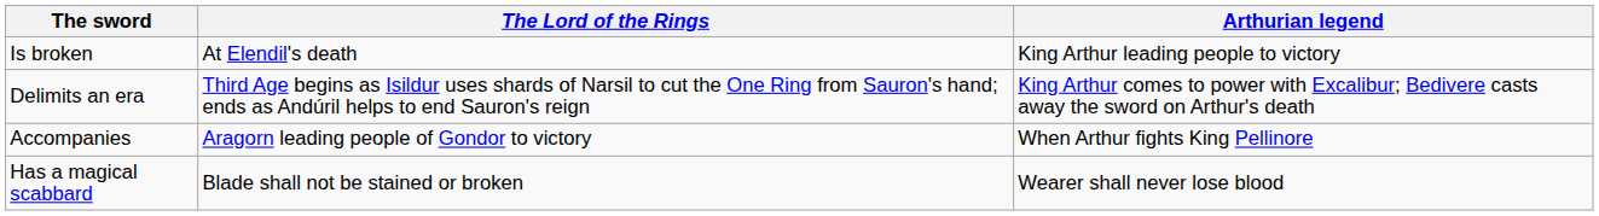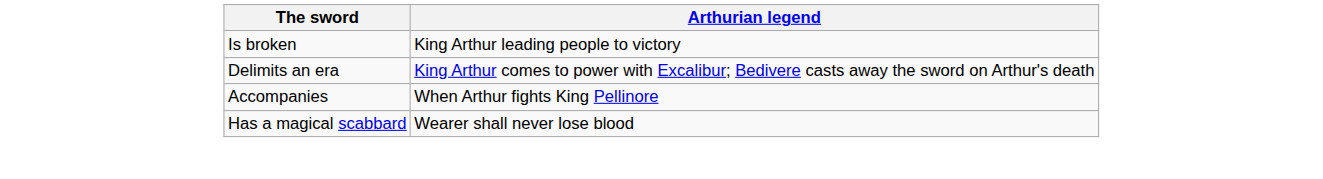- column: The Lord of the Rings | At Elendil's death | Third Age begins as Isildur uses shards of Narsil to cut the One Ring from Sauron's hand; ends as Andúril helps to end Sauron's reign | Aragorn leading people of Gondor to victory | Blade shall not be stained or broken
